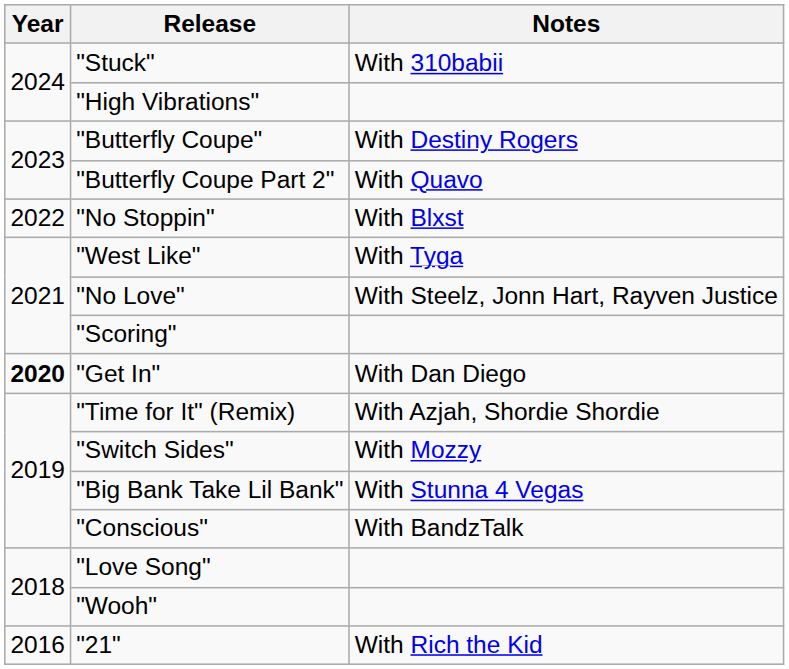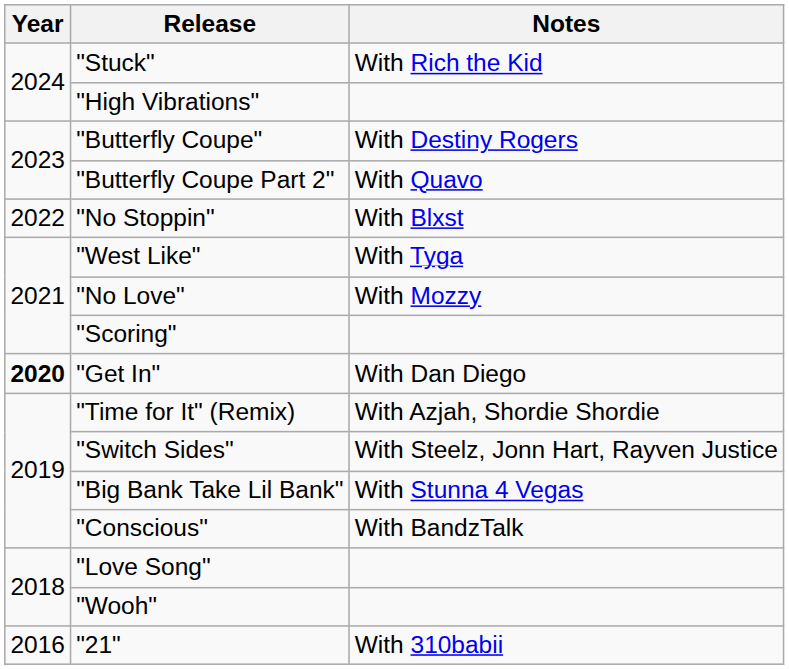"Stuck" | Notes: With 310babii -> With Rich the Kid
"No Love" | Notes: With Steelz, Jonn Hart, Rayven Justice -> With Mozzy
"Switch Sides" | Notes: With Mozzy -> With Steelz, Jonn Hart, Rayven Justice
"21" | Notes: With Rich the Kid -> With 310babii
